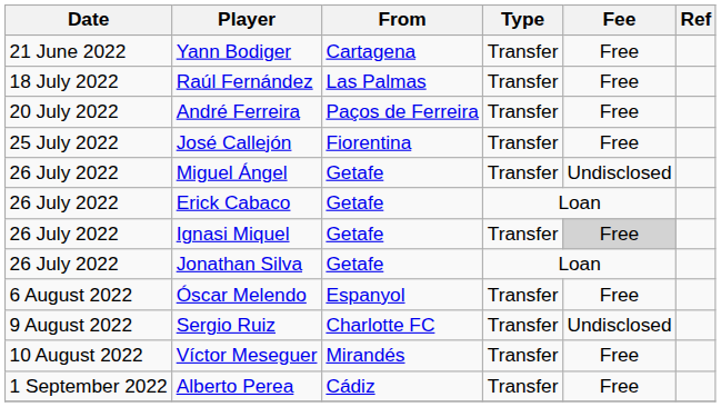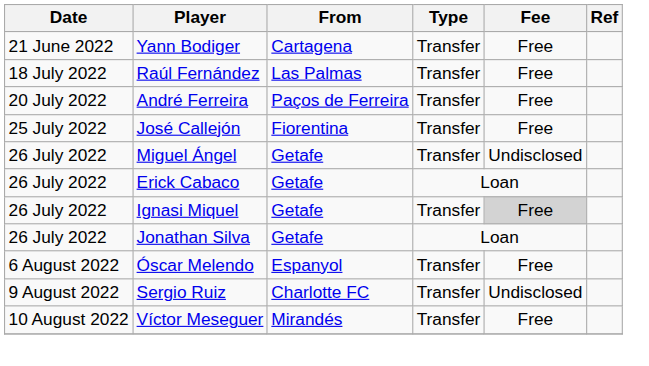- row: 1 September 2022 | Alberto Perea | Cádiz | Transfer | Free
